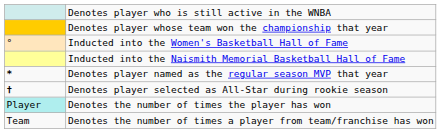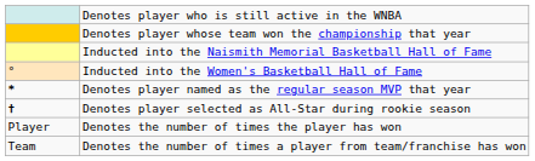rows swapped: Inducted into the Women's Basketball Hall of Fame <-> Inducted into the Naismith Memorial Basketball Hall of Fame
Denotes the number of times the player has won | column 1: paleturquoise background -> no background
